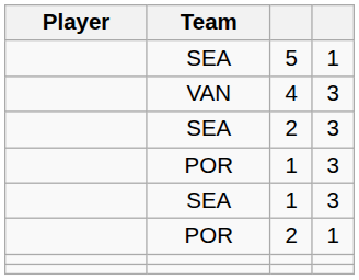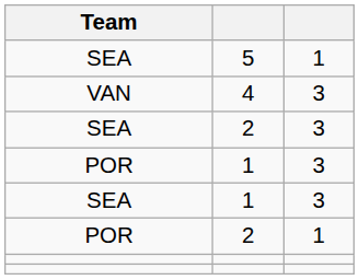- column: Player
